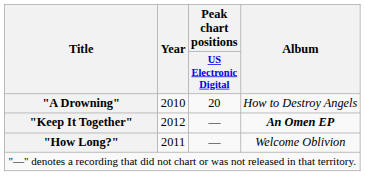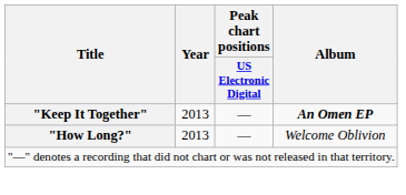- row: "A Drowning" | 2010 | 20 | How to Destroy Angels
"Keep It Together" | Year: 2012 -> 2013
"How Long?" | Year: 2011 -> 2013
